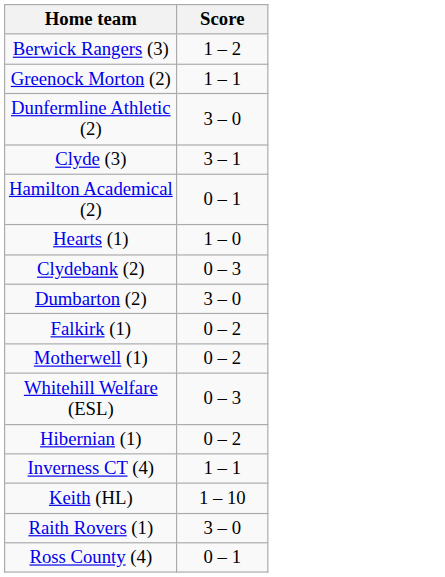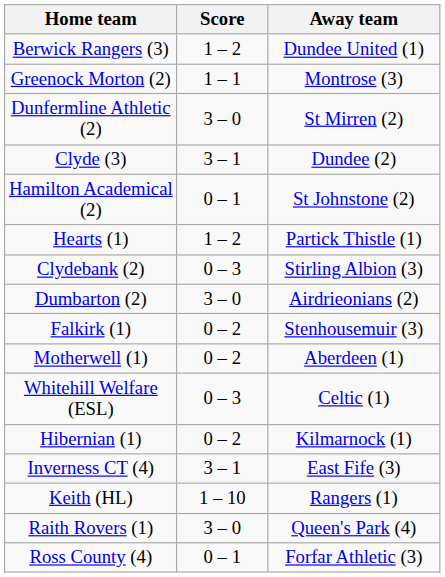+ column: Away team | Dundee United (1) | Montrose (3) | St Mirren (2) | Dundee (2) | St Johnstone (2) | Partick Thistle (1) | Stirling Albion (3) | Airdrieonians (2) | Stenhousemuir (3) | Aberdeen (1) | Celtic (1) | Kilmarnock (1) | East Fife (3) | Rangers (1) | Queen's Park (4) | Forfar Athletic (3)
Hearts (1) | Score: 1 – 0 -> 1 – 2
Inverness CT (4) | Score: 1 – 1 -> 3 – 1
